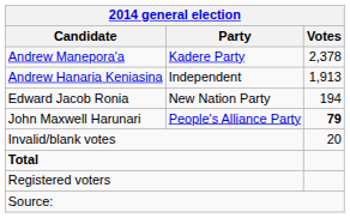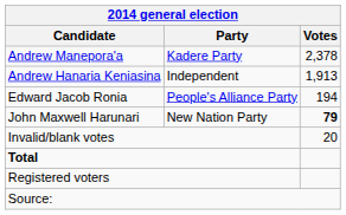Edward Jacob Ronia | Party: New Nation Party -> People's Alliance Party
John Maxwell Harunari | Party: People's Alliance Party -> New Nation Party
